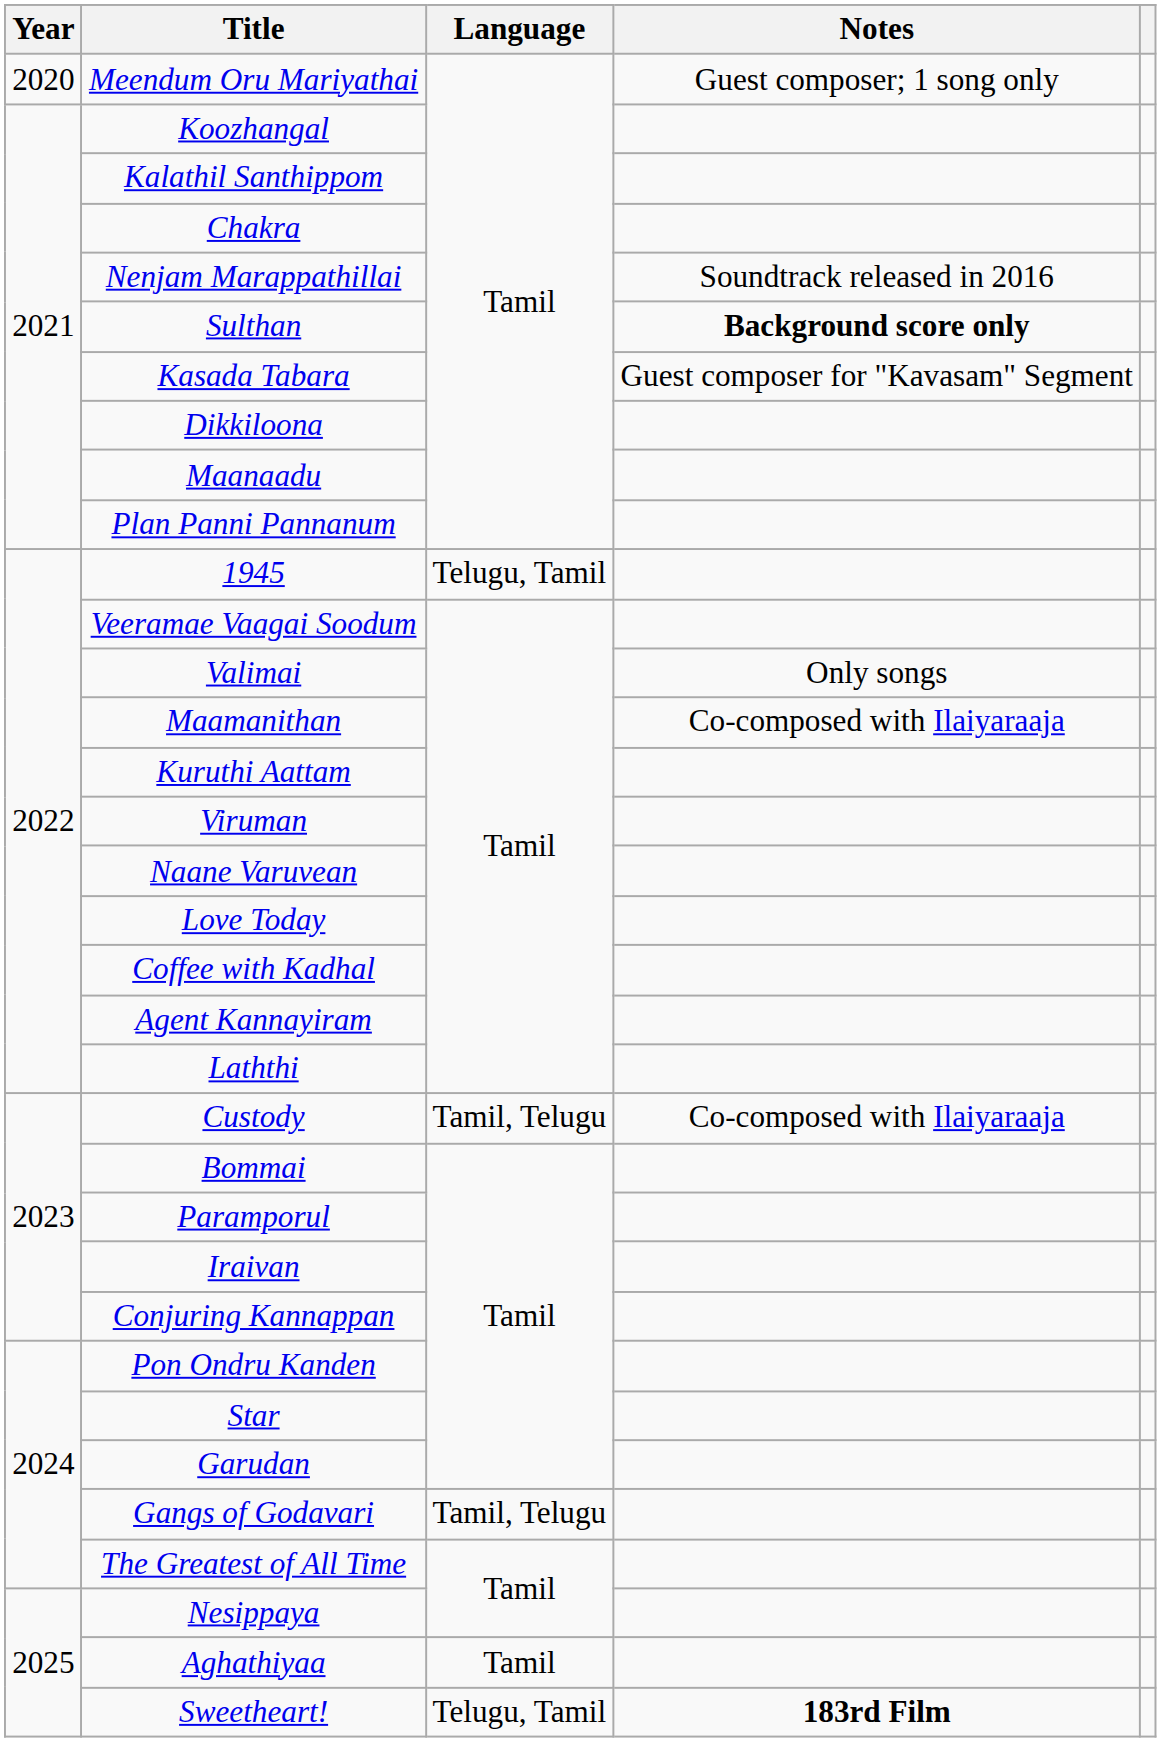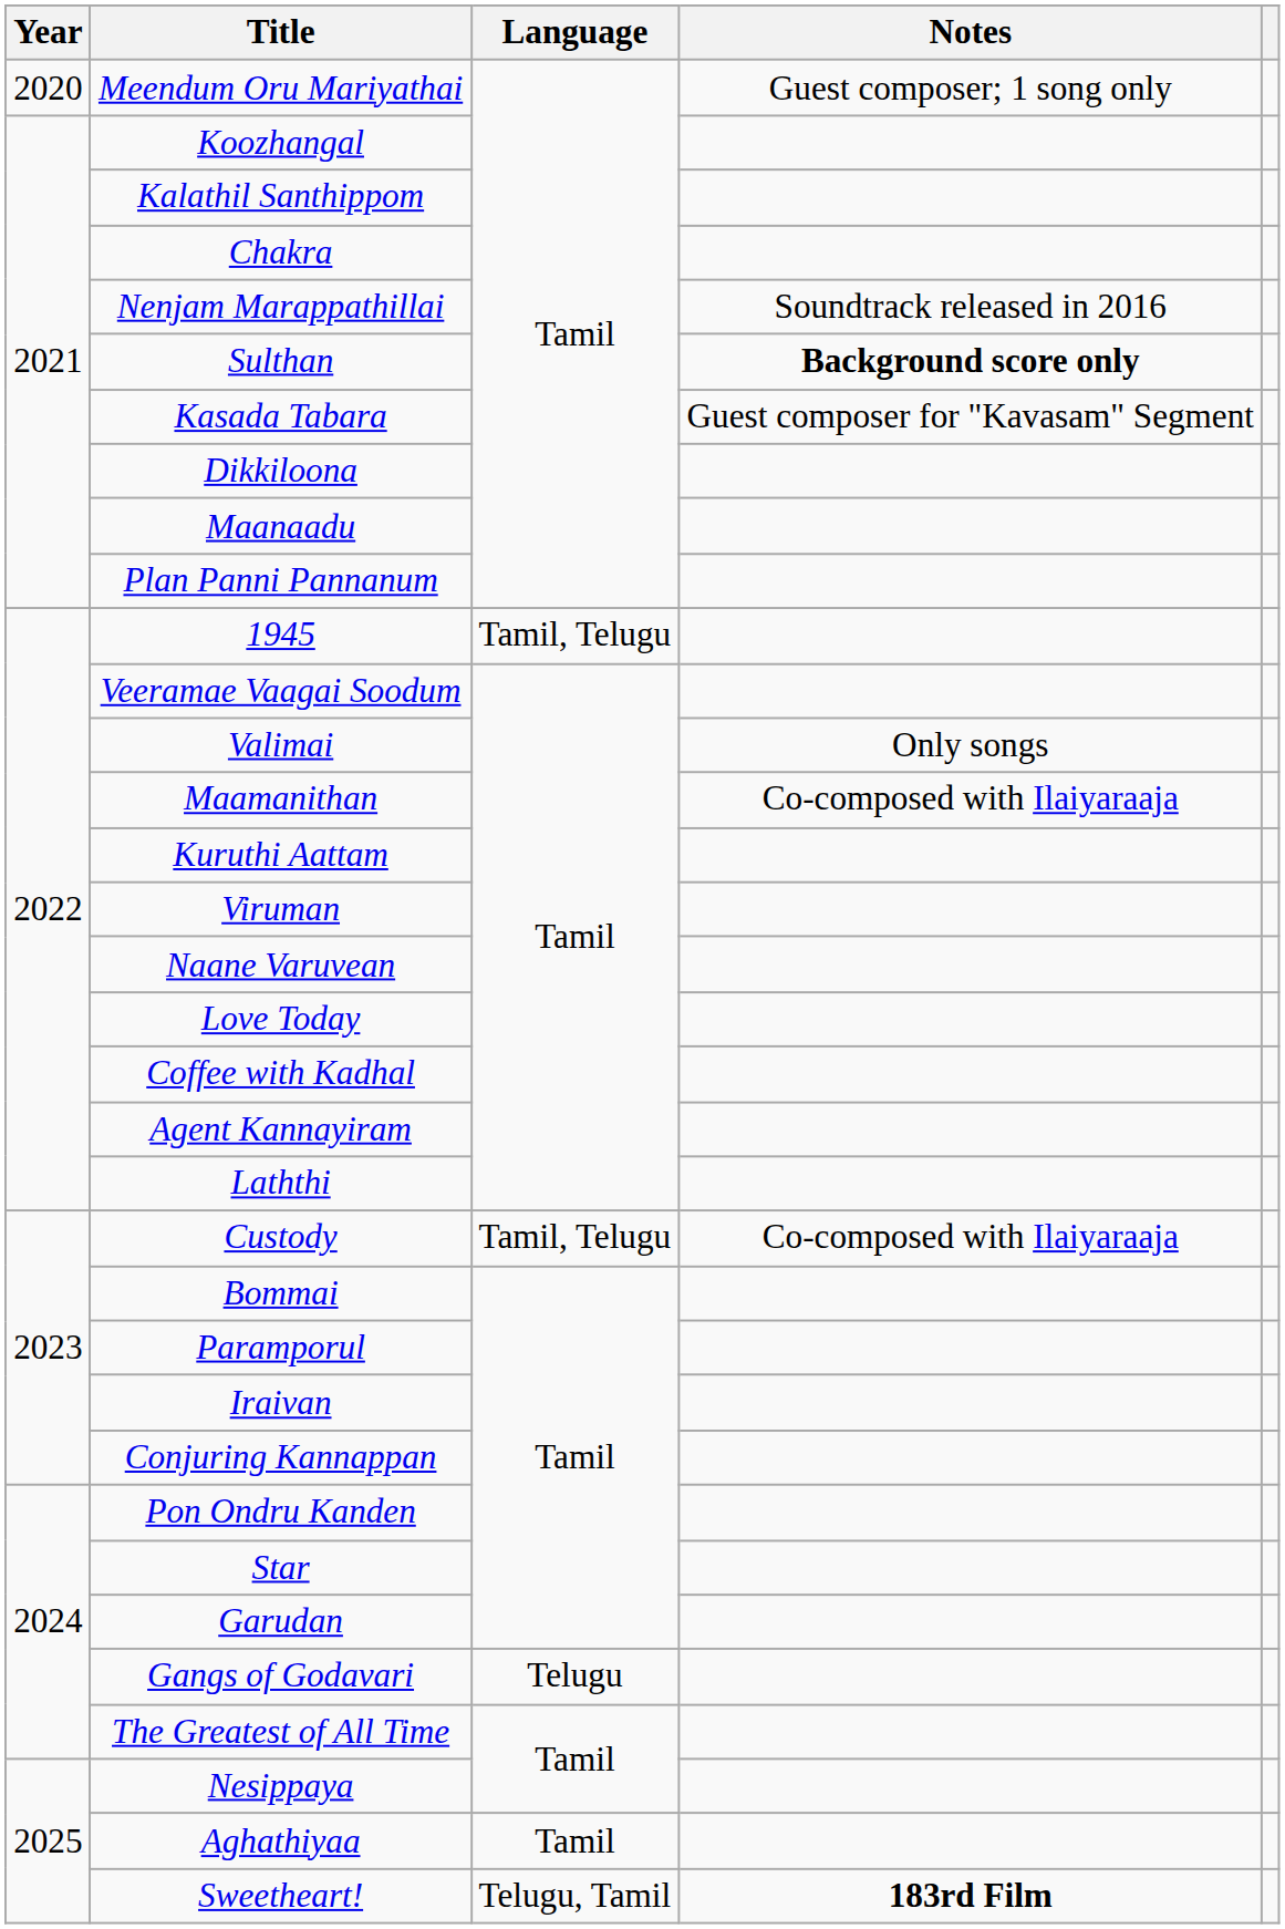1945 | Language: Telugu, Tamil -> Tamil, Telugu
Gangs of Godavari | Language: Tamil, Telugu -> Telugu
